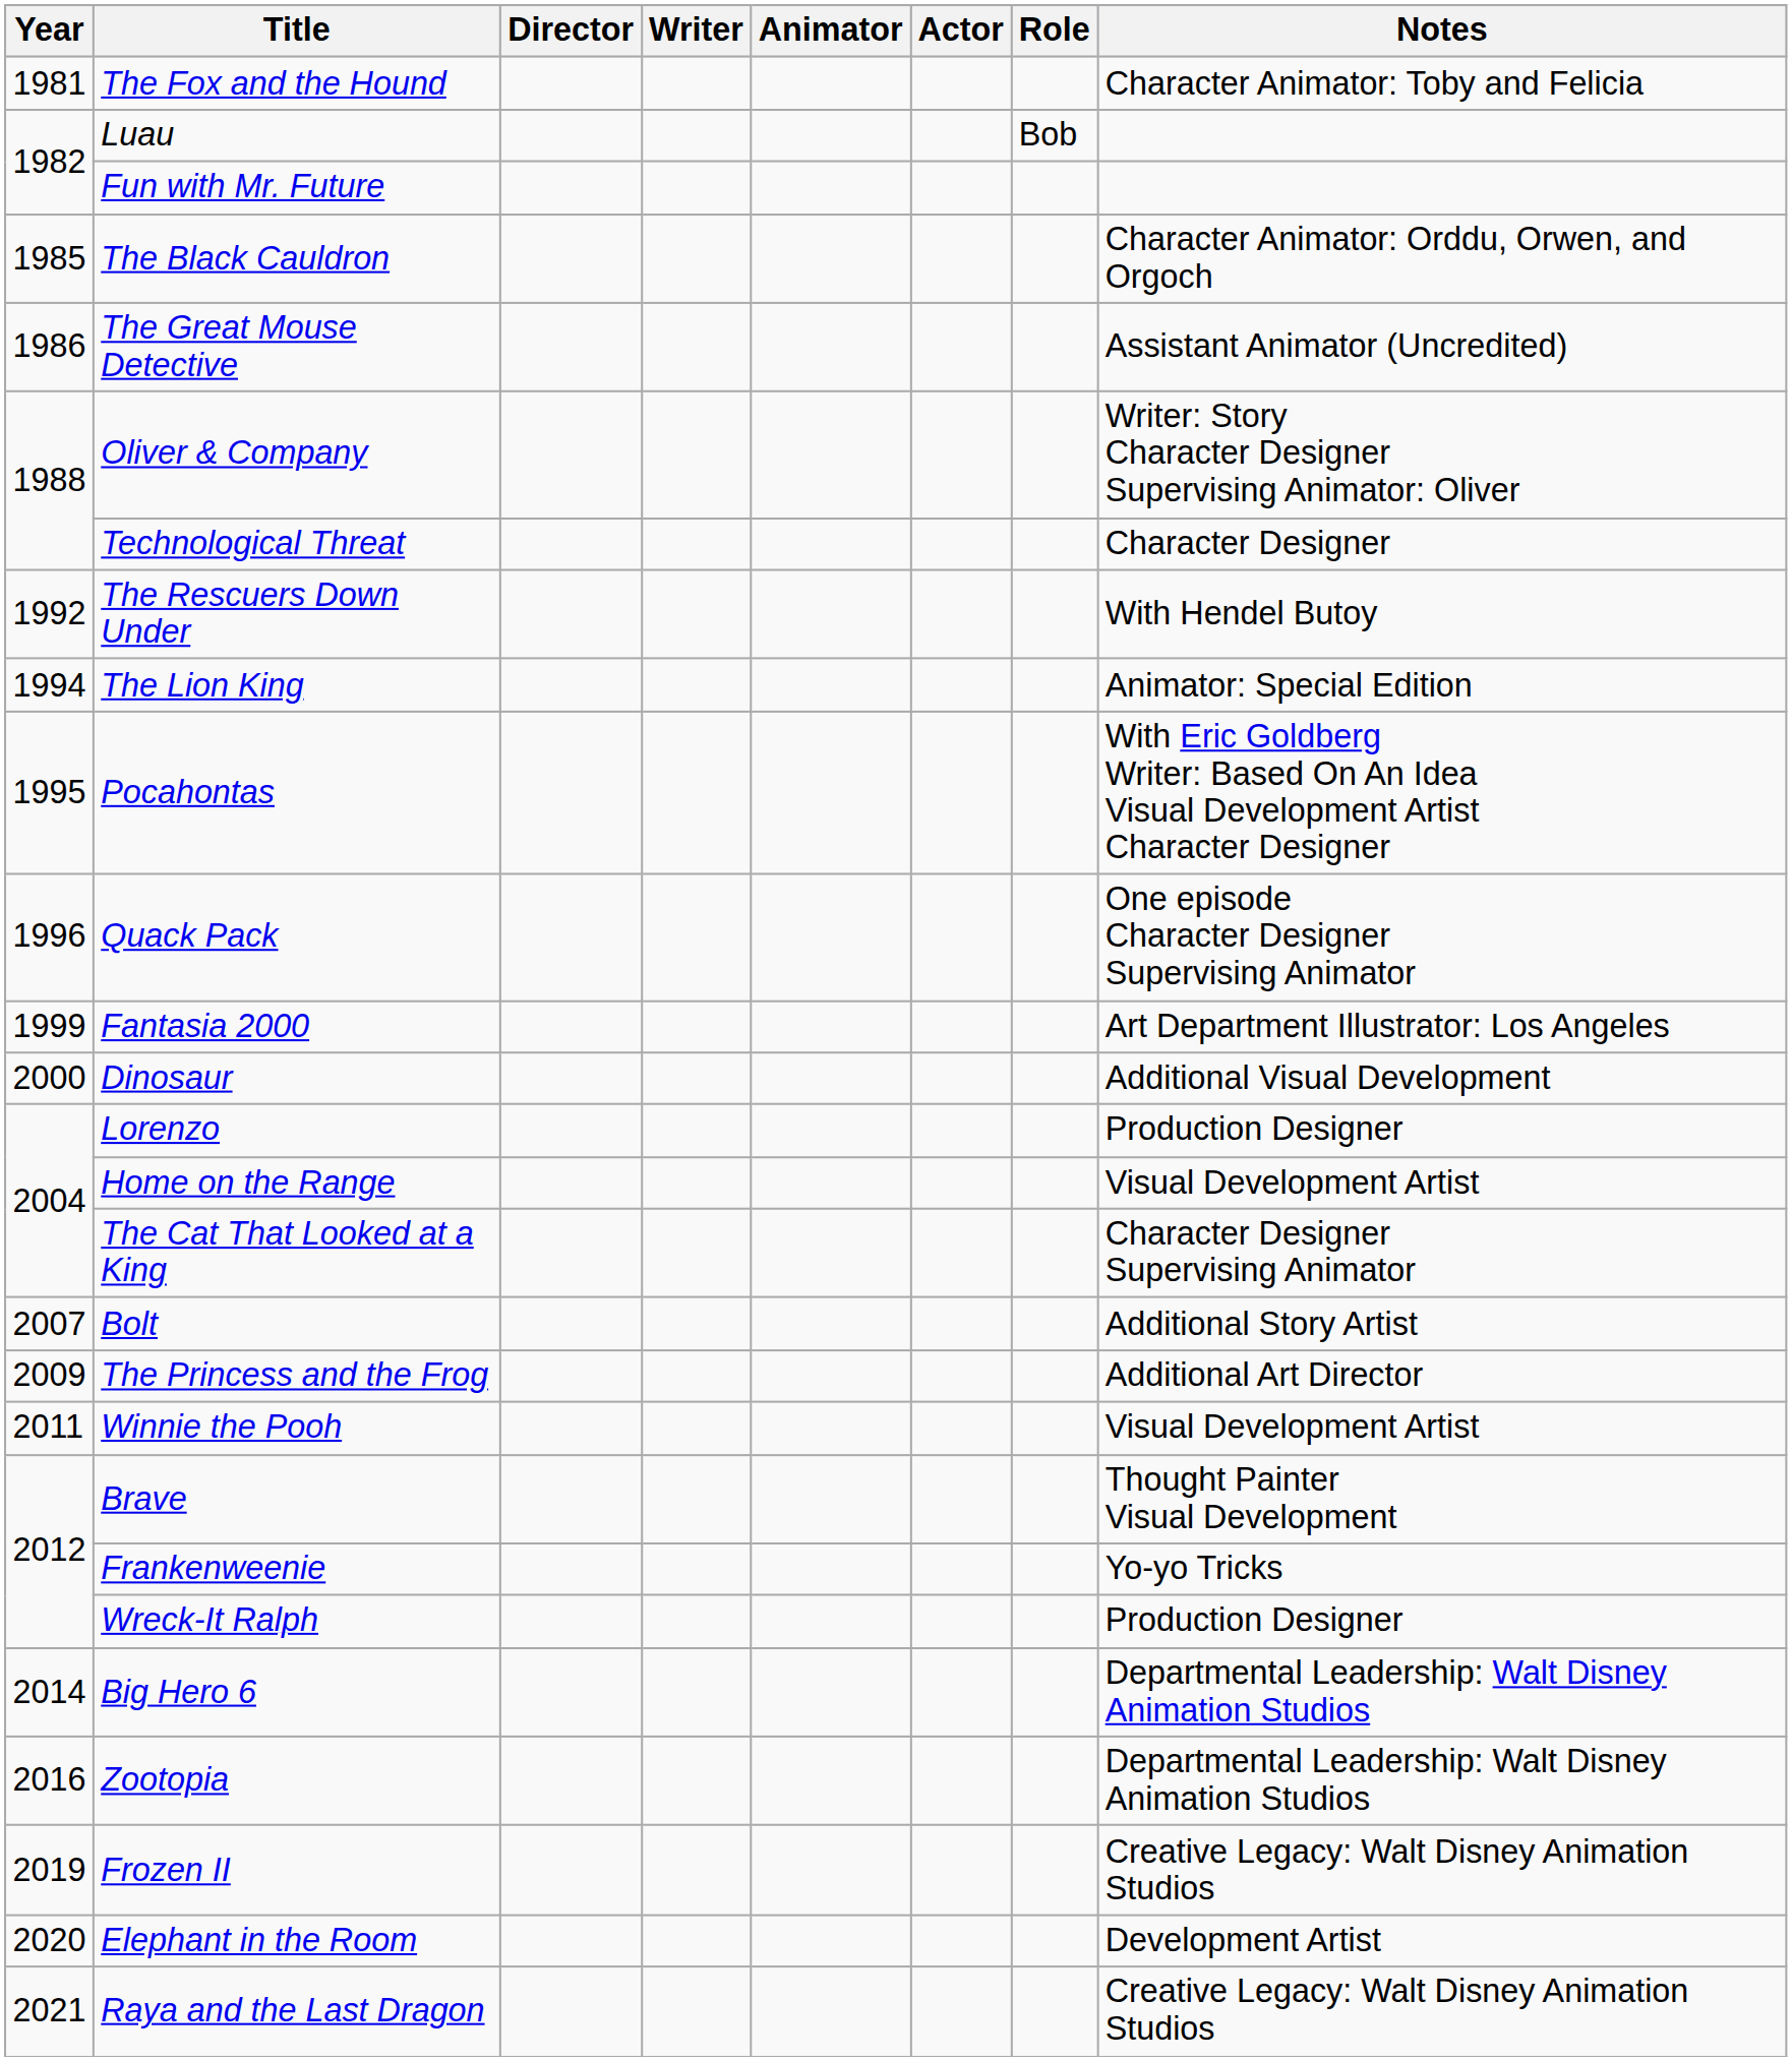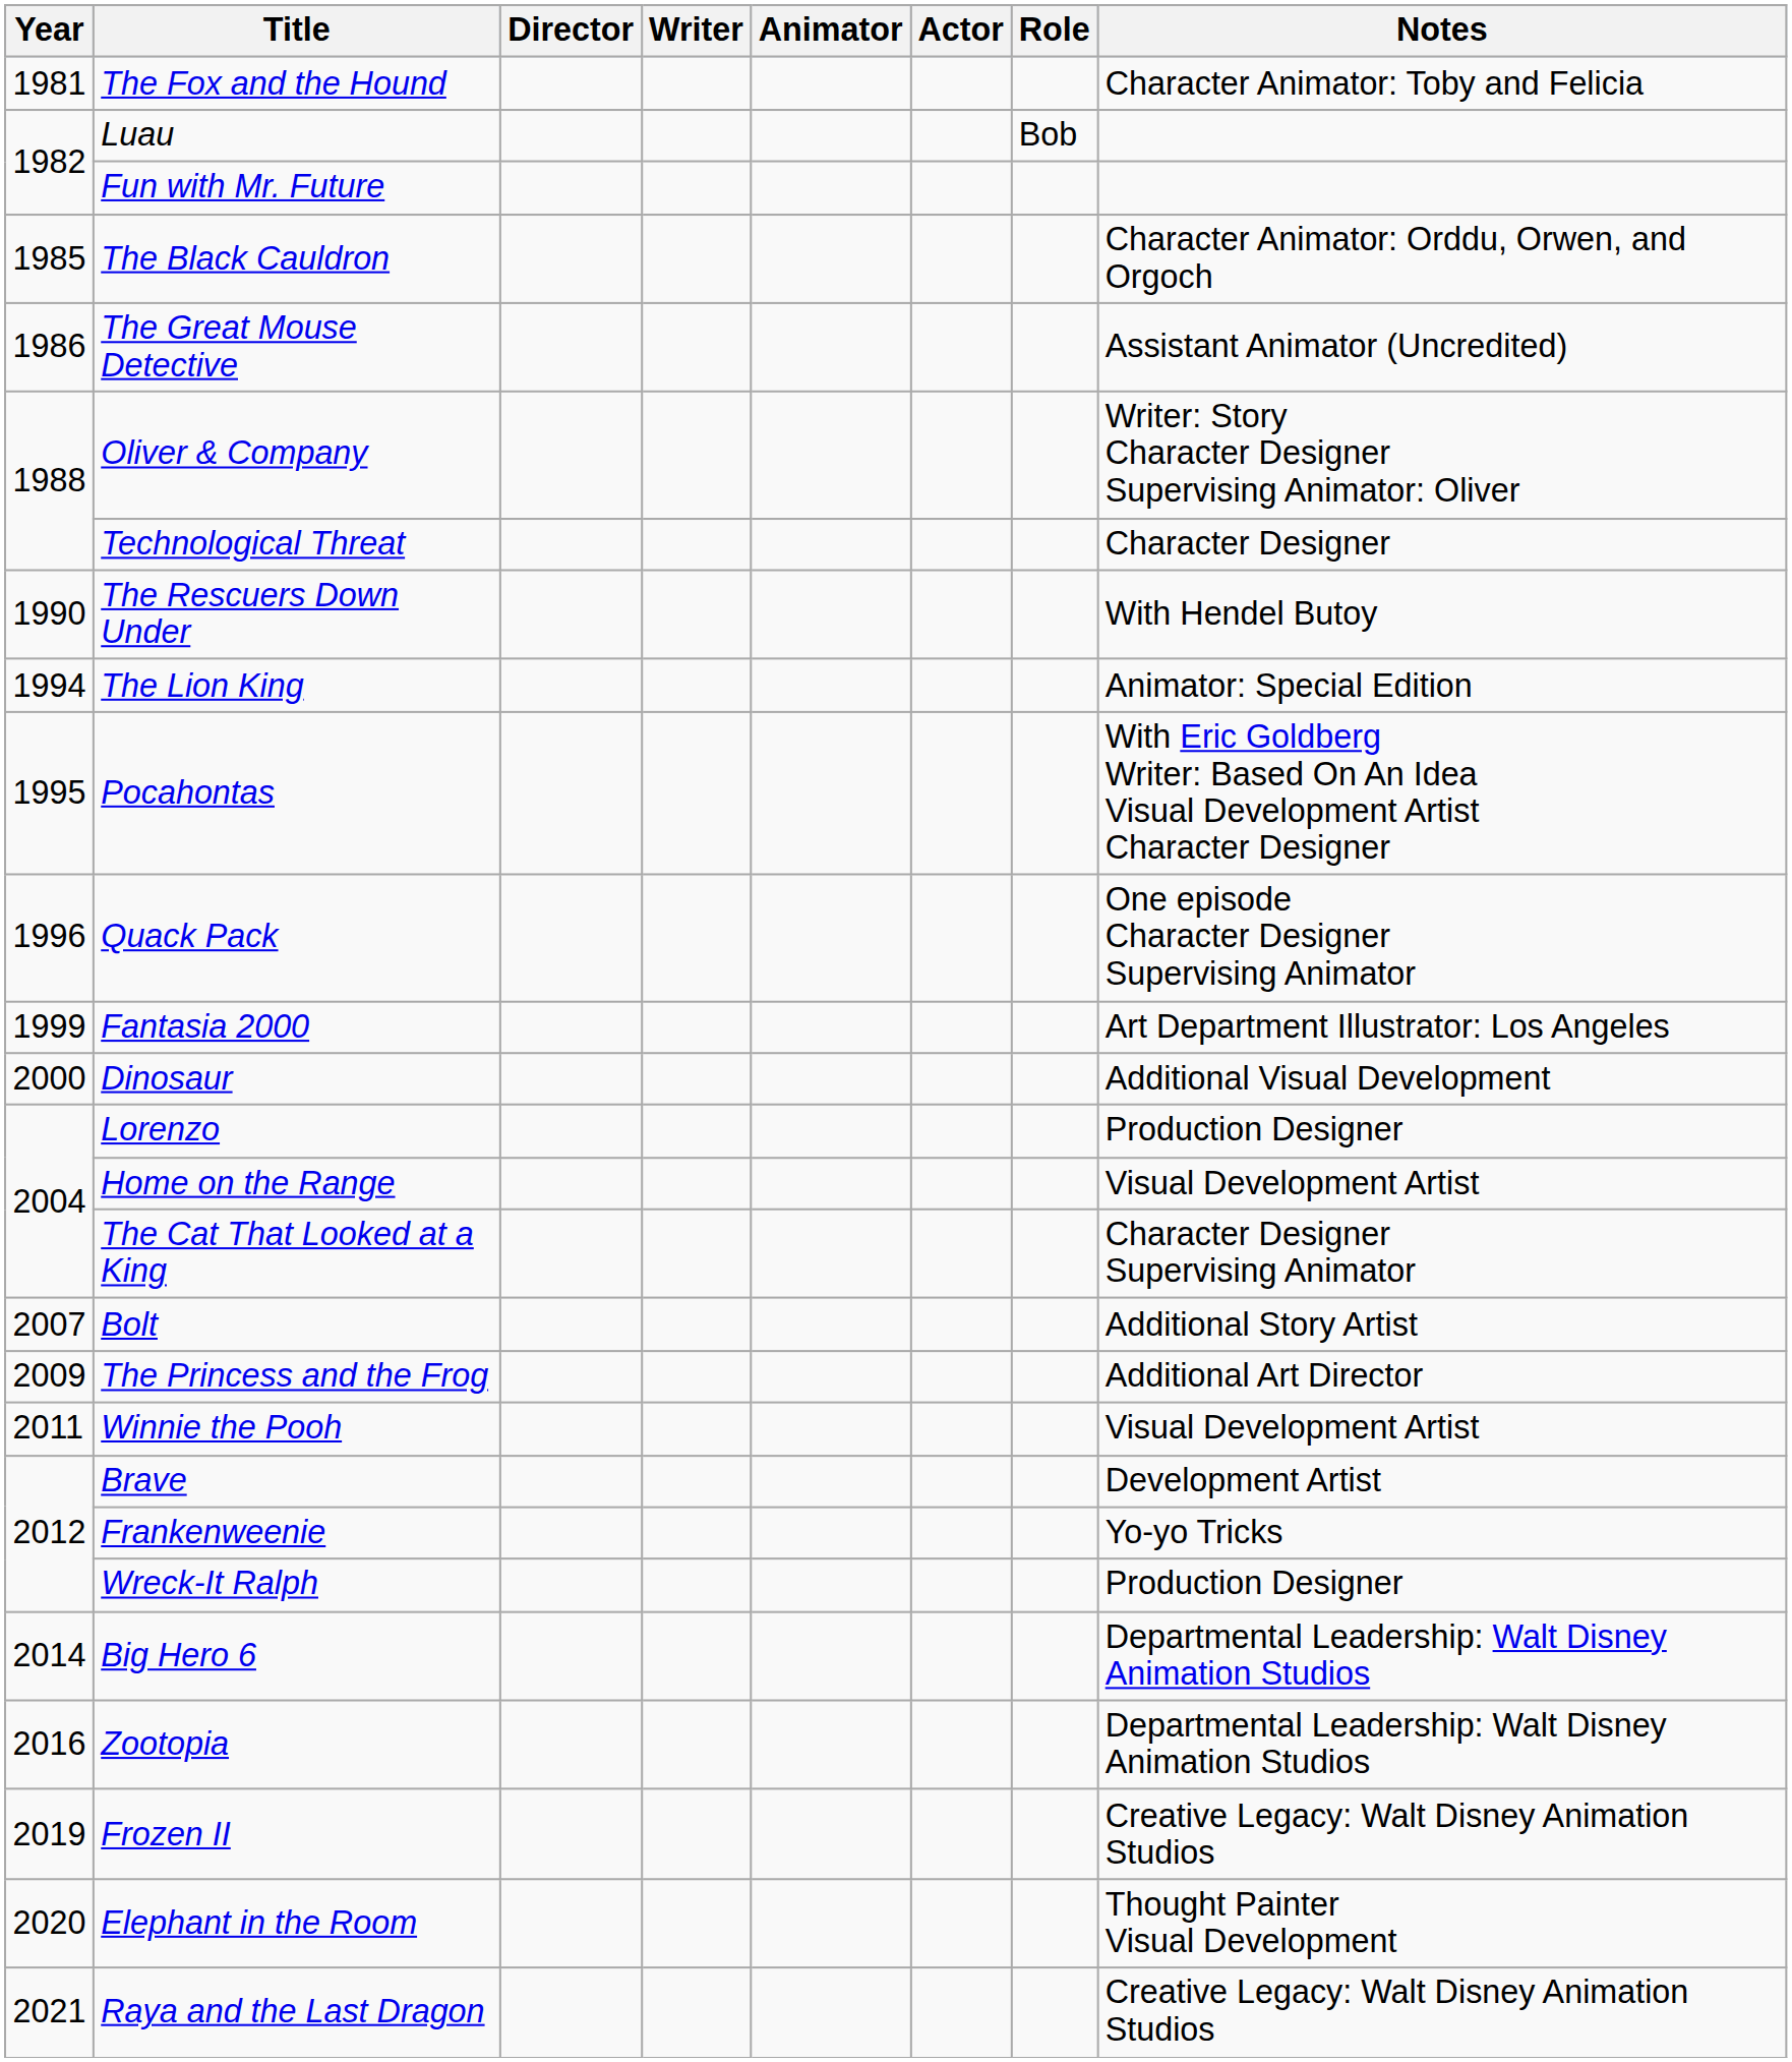The Rescuers Down Under | Year: 1992 -> 1990
Brave | Notes: Thought Painter Visual Development -> Development Artist
Elephant in the Room | Notes: Development Artist -> Thought Painter Visual Development
